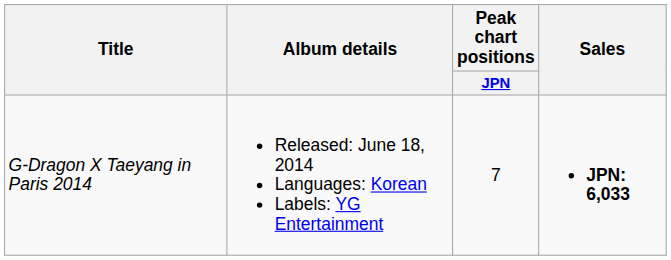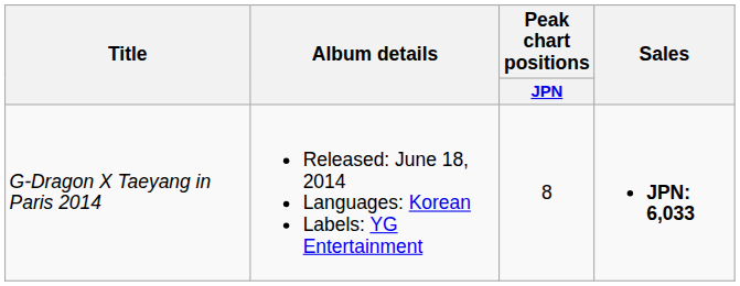G-Dragon X Taeyang in Paris 2014 | Peak chart positions / JPN: 7 -> 8
